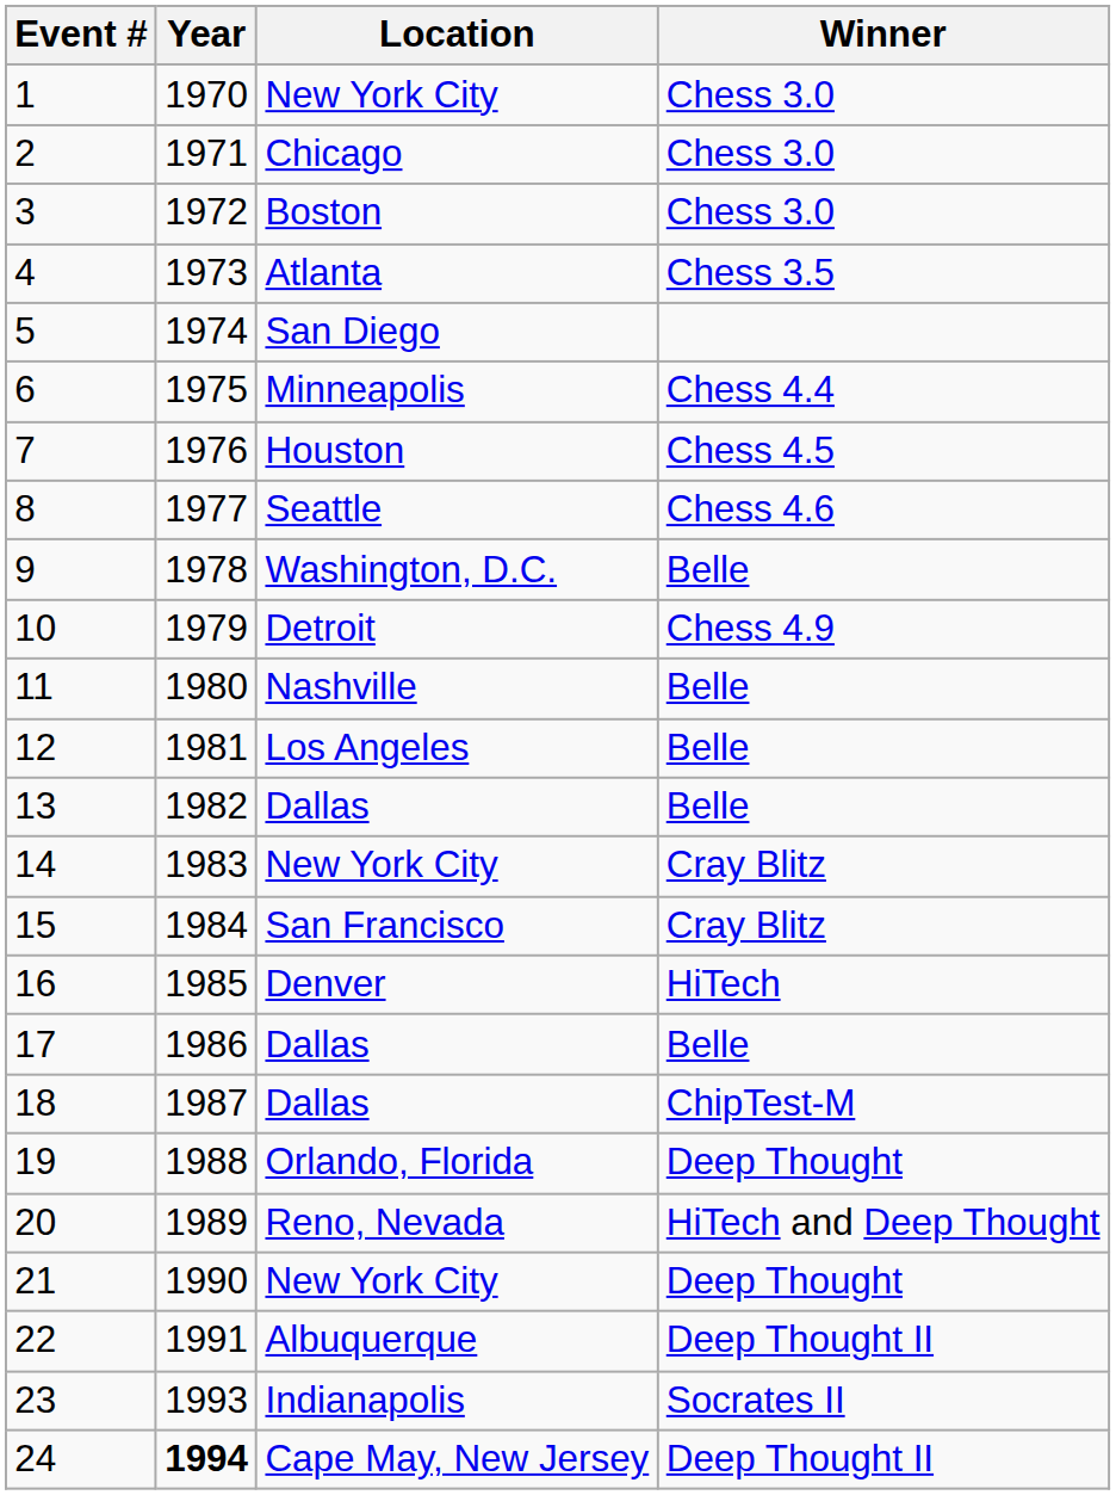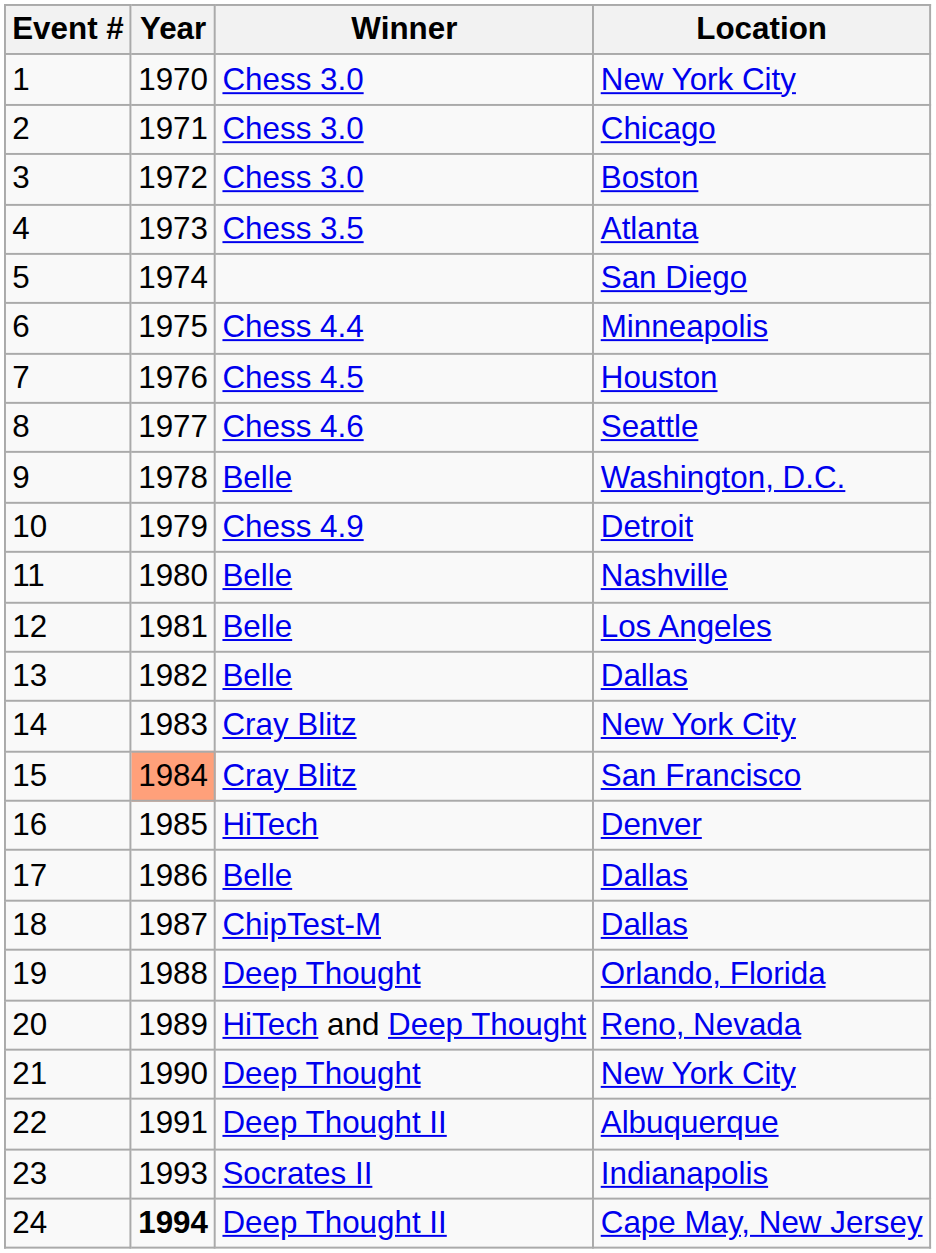columns swapped: Location <-> Winner
15 | Year: no background -> lightsalmon background
